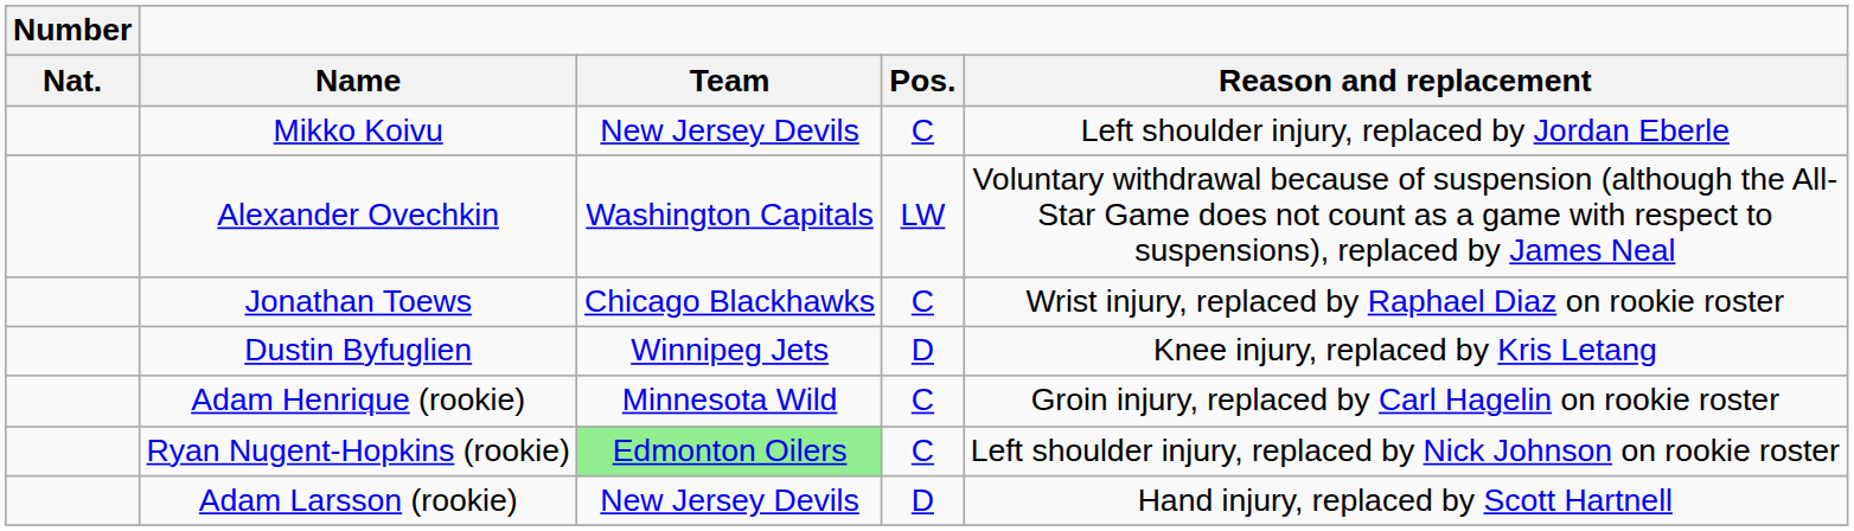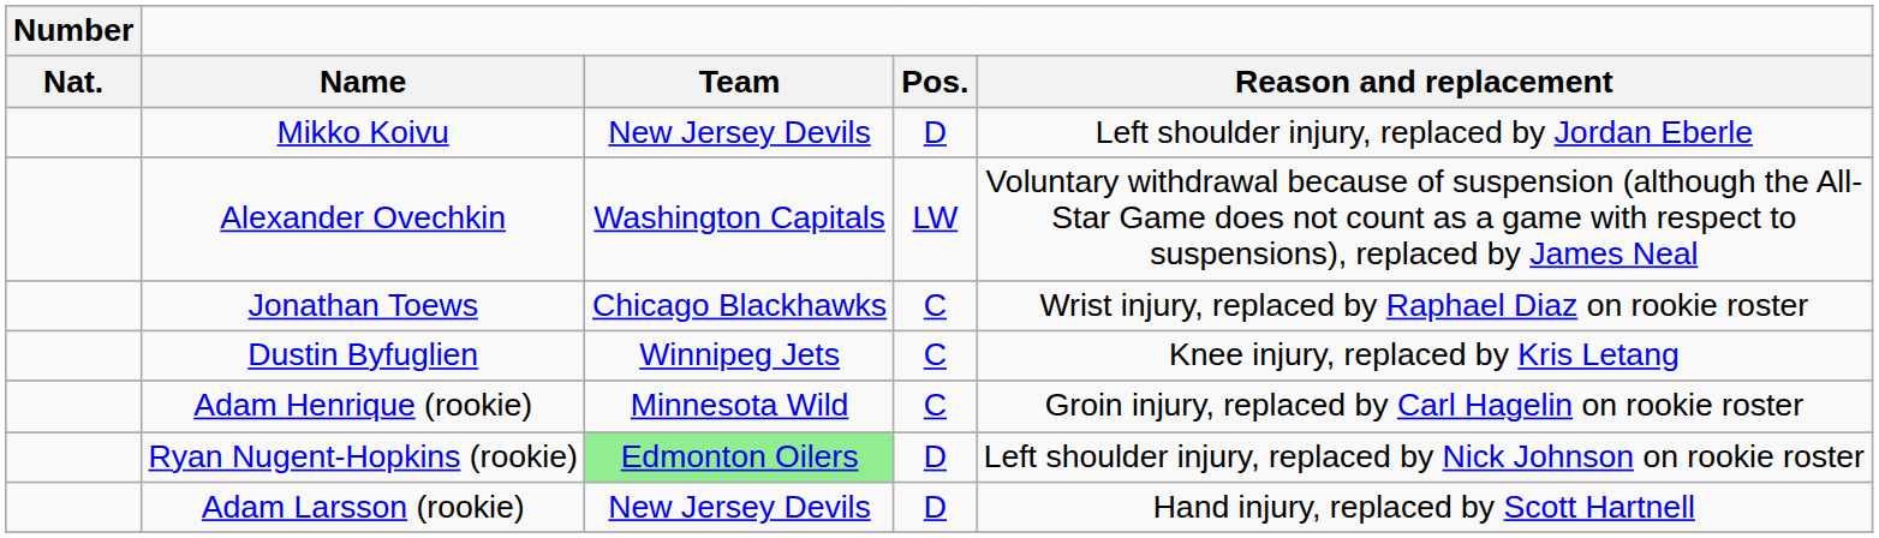Mikko Koivu | Pos.: C -> D
Dustin Byfuglien | Pos.: D -> C
Ryan Nugent-Hopkins (rookie) | Pos.: C -> D
